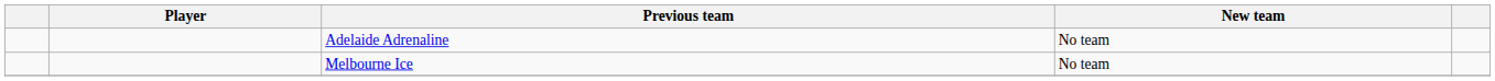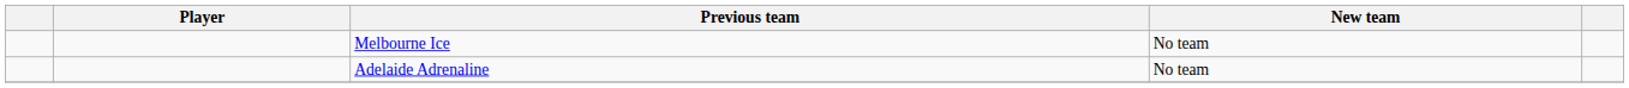rows swapped: Melbourne Ice <-> Adelaide Adrenaline
